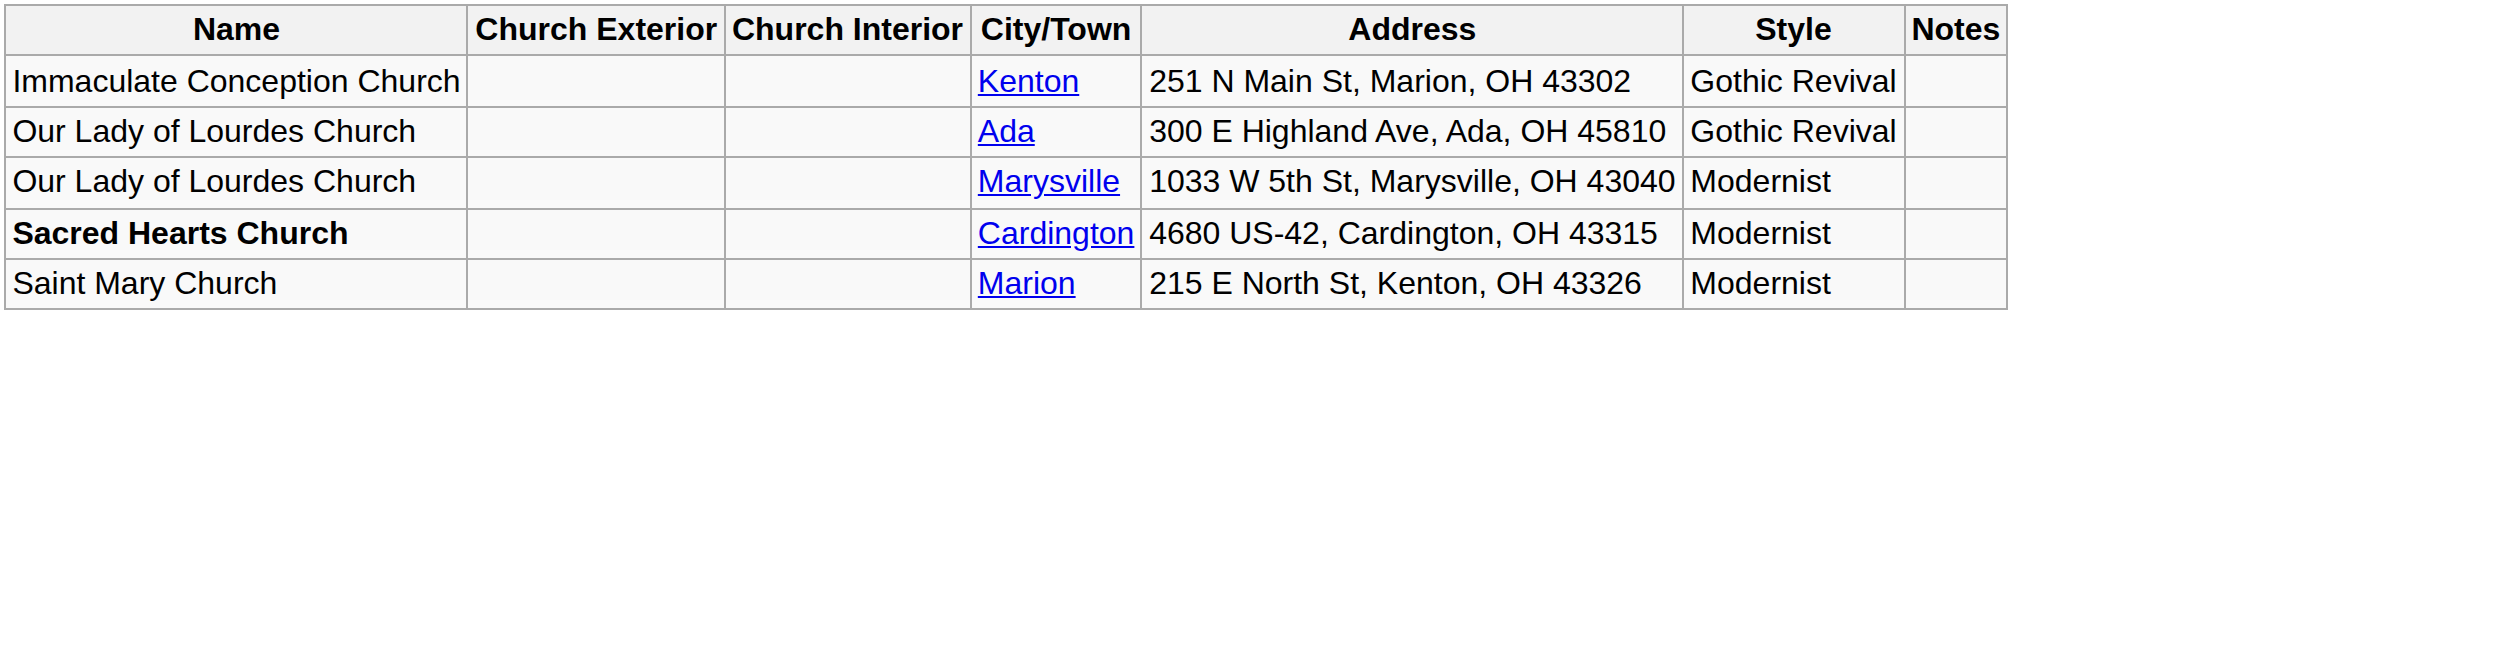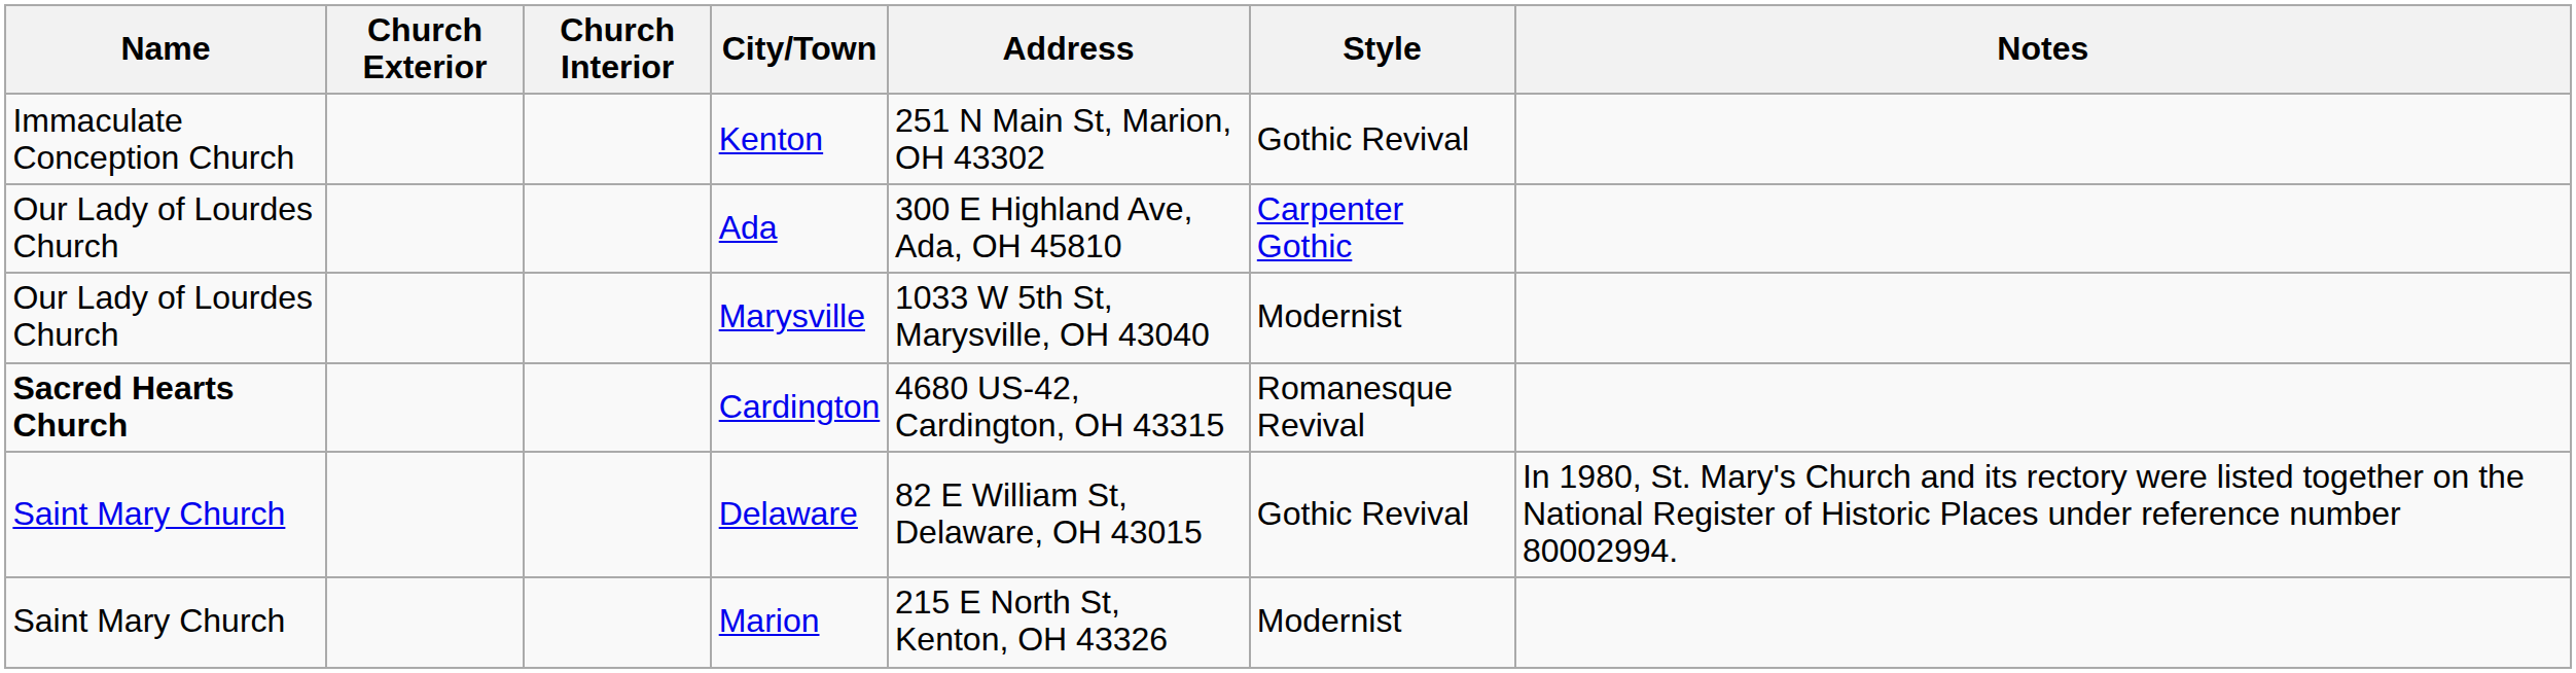Ada | Style: Gothic Revival -> Carpenter Gothic
Cardington | Style: Modernist -> Romanesque Revival
+ row: Saint Mary Church | Delaware | 82 E William St, Delaware, OH 43015 | Gothic Revival | In 1980, St. Mary's Church and its rectory were listed together on the National Register of Historic Places under reference number 80002994.
